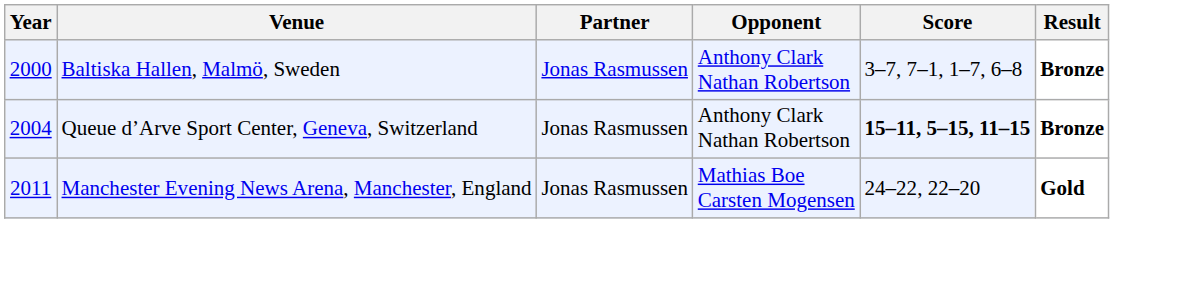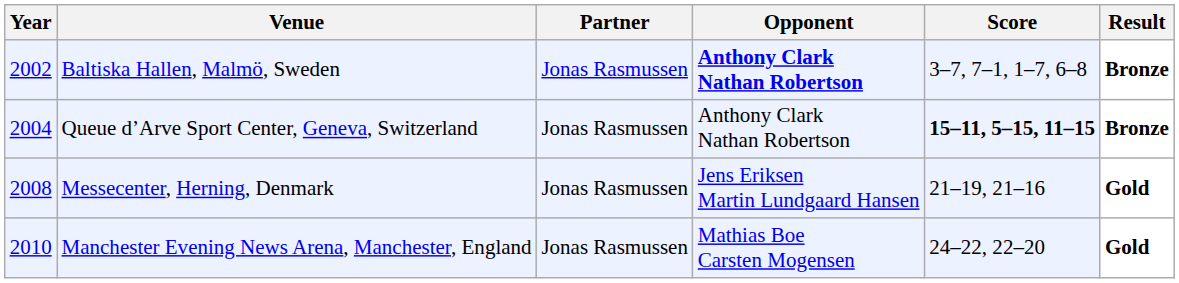Baltiska Hallen, Malmö, Sweden | Year: 2000 -> 2002
Baltiska Hallen, Malmö, Sweden | Opponent: normal -> bold
+ row: 2008 | Messecenter, Herning, Denmark | Jonas Rasmussen | Jens Eriksen Martin Lundgaard Hansen | 21–19, 21–16 | Gold
Manchester Evening News Arena, Manchester, England | Year: 2011 -> 2010
